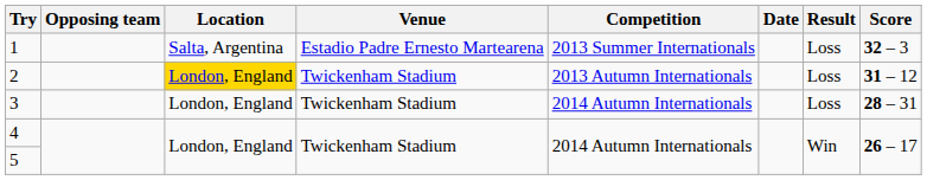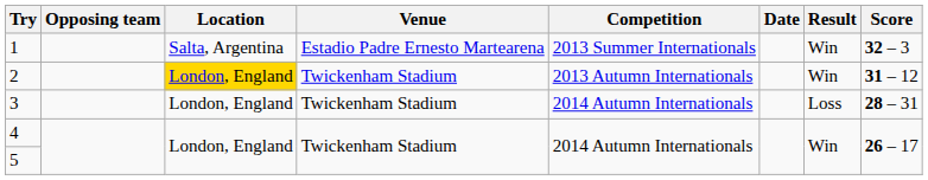1 | Result: Loss -> Win
2 | Result: Loss -> Win
